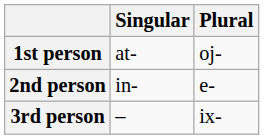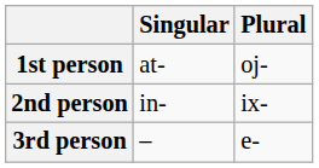2nd person | Plural: e- -> ix-
3rd person | Plural: ix- -> e-
